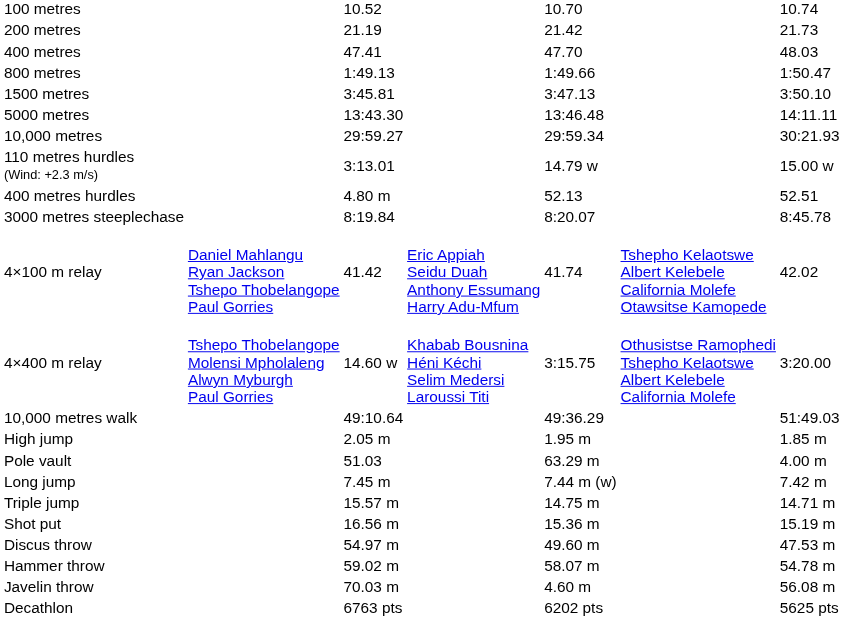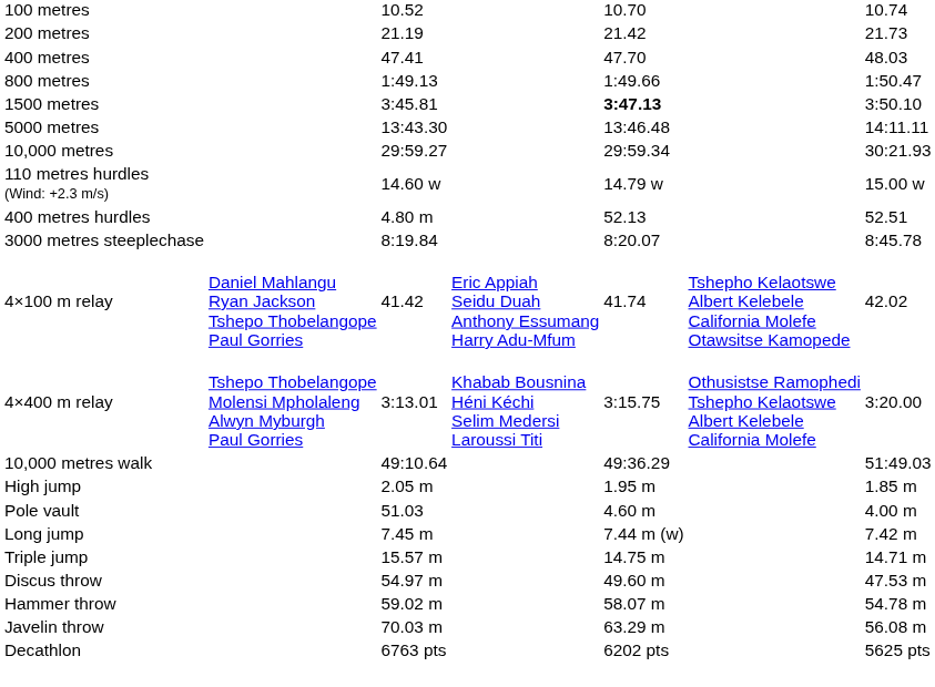1500 metres | column 5: normal -> bold
110 metres hurdles (Wind: +2.3 m/s) | column 3: 3:13.01 -> 14.60 w
4×400 m relay | column 3: 14.60 w -> 3:13.01
Pole vault | column 5: 63.29 m -> 4.60 m
- row: Shot put | 16.56 m | 15.36 m | 15.19 m
Javelin throw | column 5: 4.60 m -> 63.29 m
